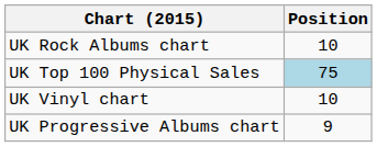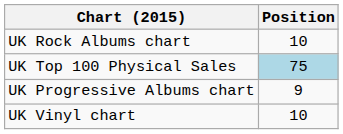rows swapped: UK Vinyl chart <-> UK Progressive Albums chart
